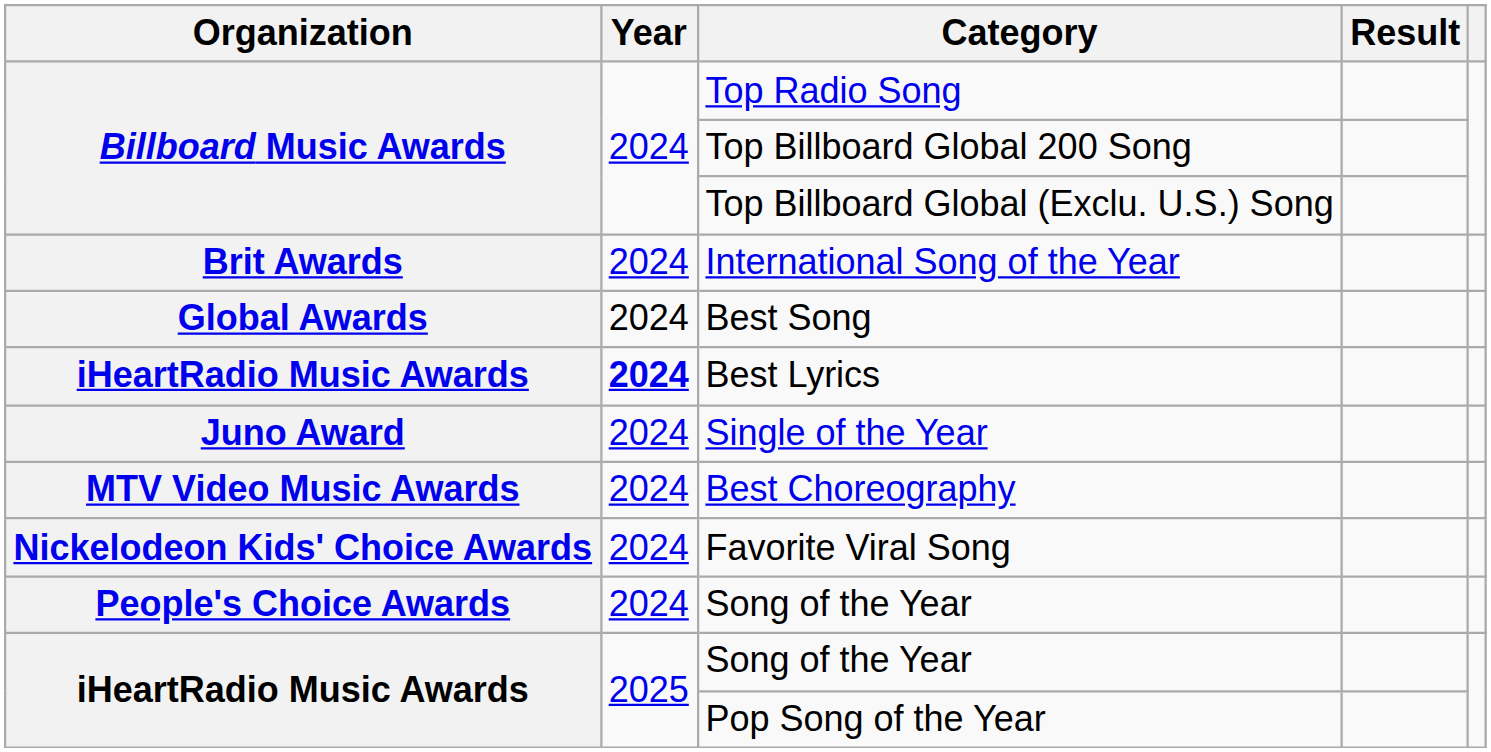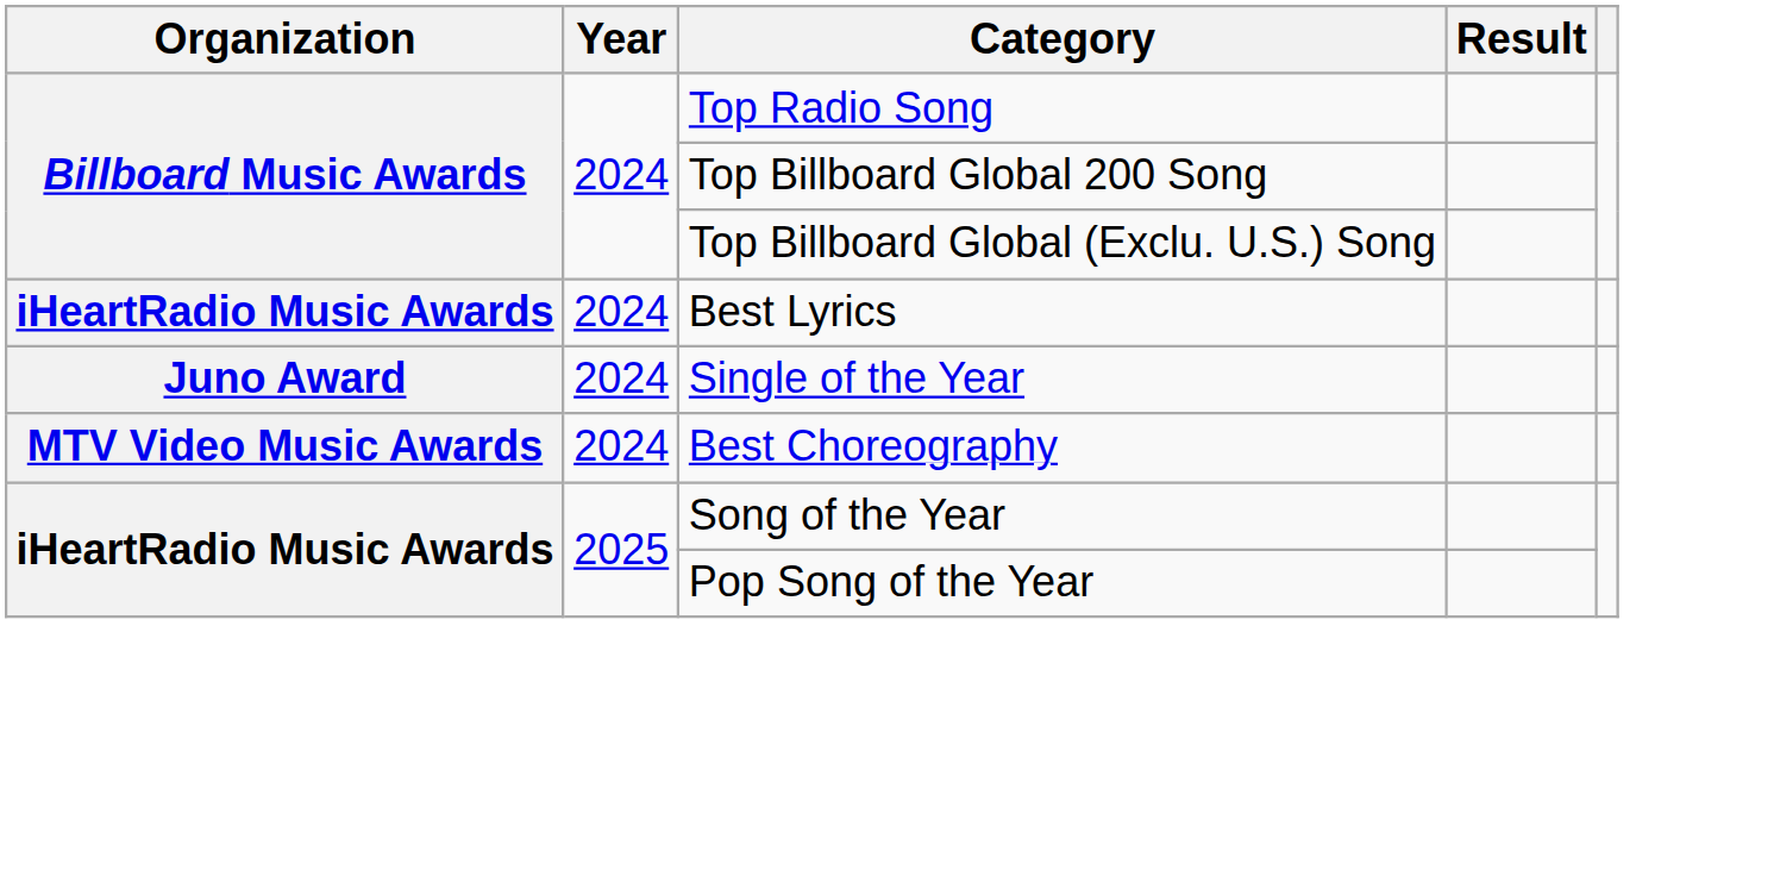- row: Brit Awards | 2024 | International Song of the Year
- row: Global Awards | 2024 | Best Song
Best Lyrics | Year: bold -> normal
- row: Nickelodeon Kids' Choice Awards | 2024 | Favorite Viral Song
- row: People's Choice Awards | 2024 | Song of the Year
